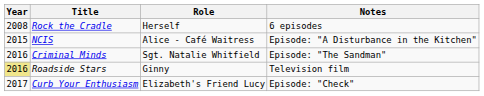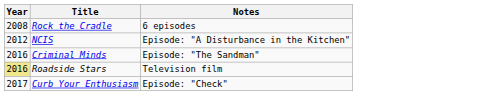- column: Role | Herself | Alice - Café Waitress | Sgt. Natalie Whitfield | Ginny | Elizabeth's Friend Lucy
NCIS | Year: 2015 -> 2012
